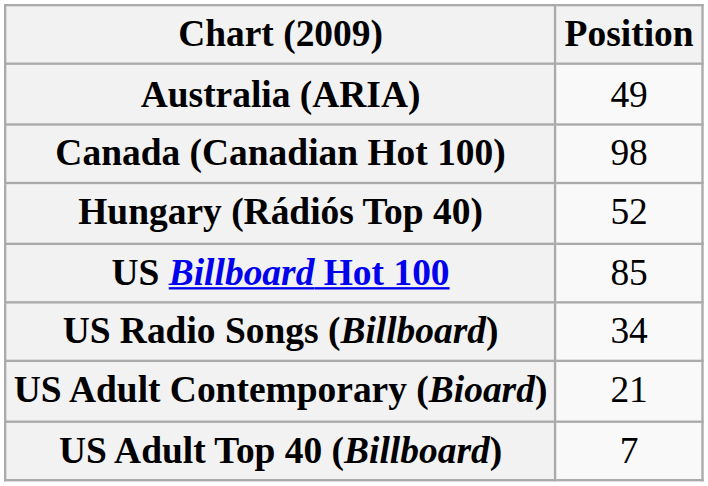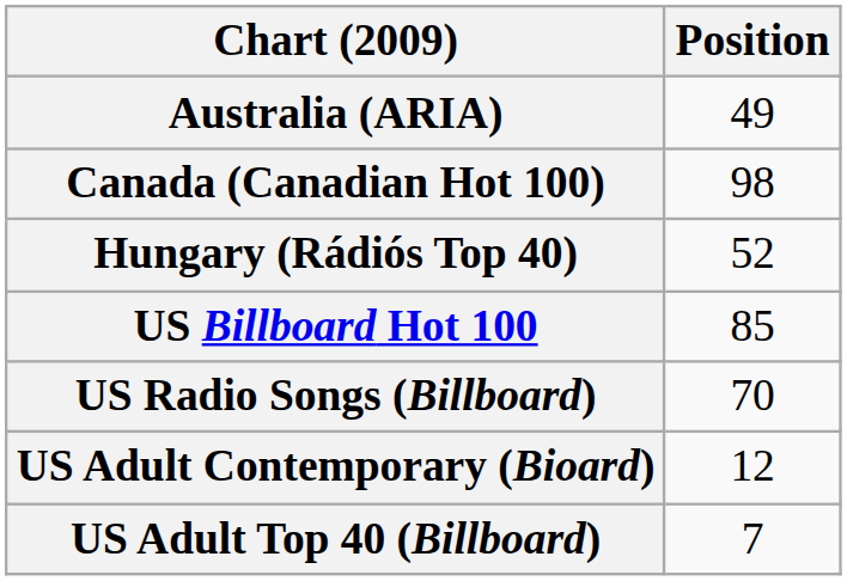US Radio Songs (Billboard) | Position: 34 -> 70
US Adult Contemporary (Bioard) | Position: 21 -> 12
